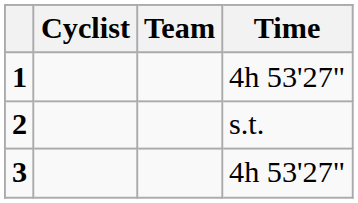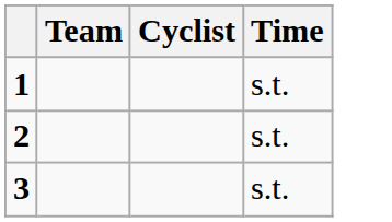columns swapped: Cyclist <-> Team
1 | Time: 4h 53'27" -> s.t.
3 | Time: 4h 53'27" -> s.t.
